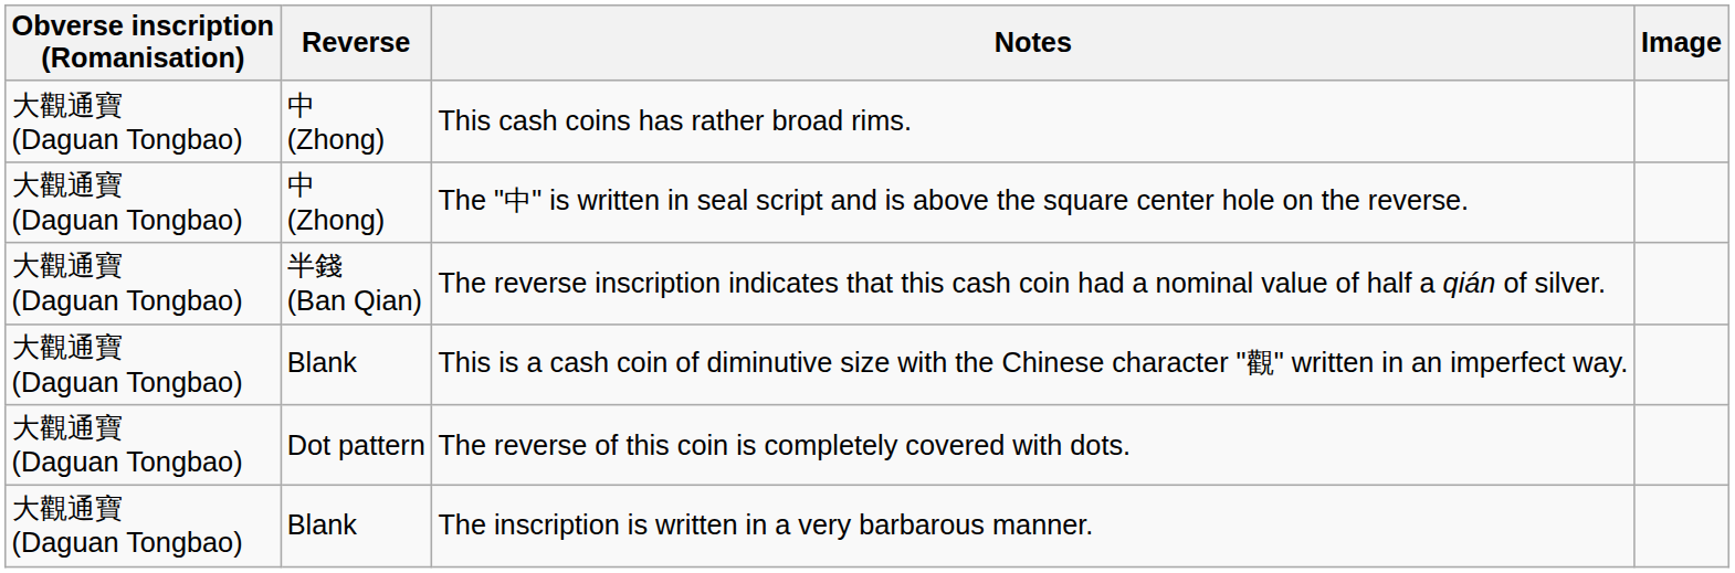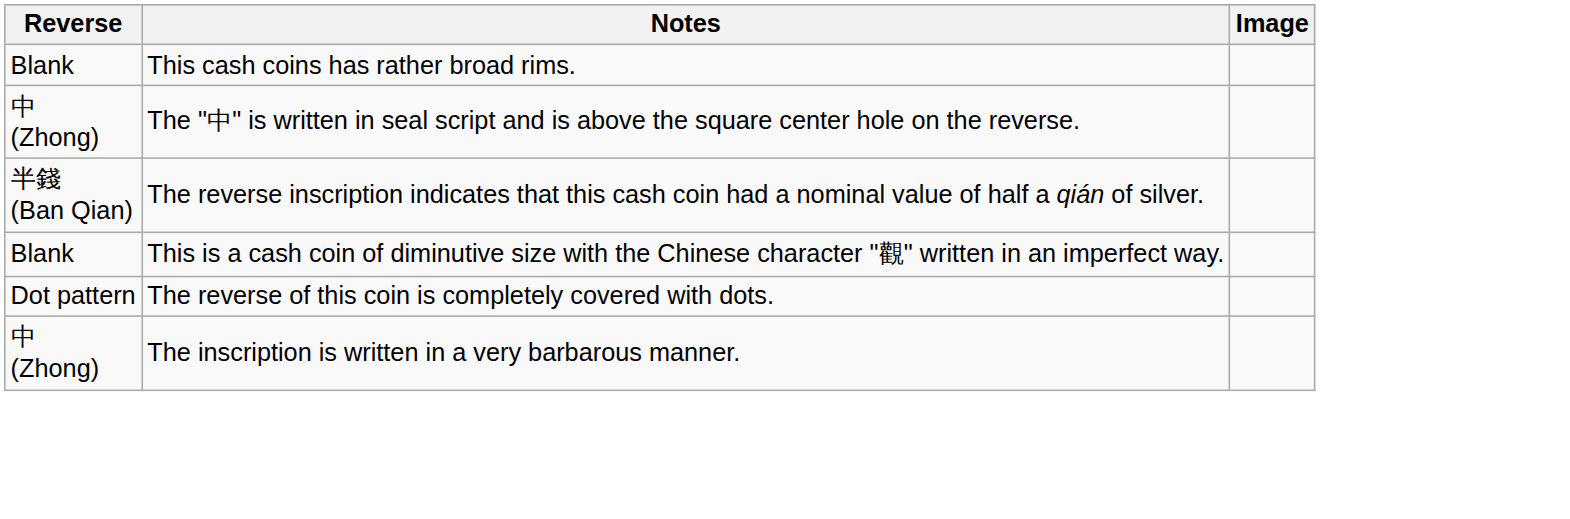- column: Obverse inscription (Romanisation) | 大觀通寶 (Daguan Tongbao) | 大觀通寶 (Daguan Tongbao) | 大觀通寶 (Daguan Tongbao) | 大觀通寶 (Daguan Tongbao) | 大觀通寶 (Daguan Tongbao) | 大觀通寶 (Daguan Tongbao)
This cash coins has rather broad rims. | Reverse: 中 (Zhong) -> Blank
The inscription is written in a very barbarous manner. | Reverse: Blank -> 中 (Zhong)
